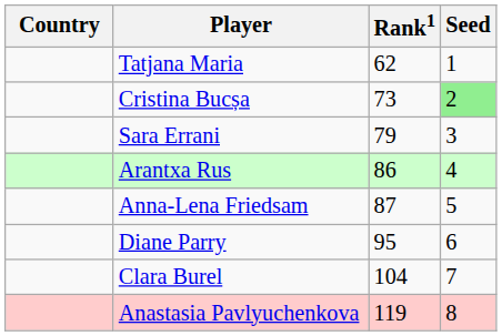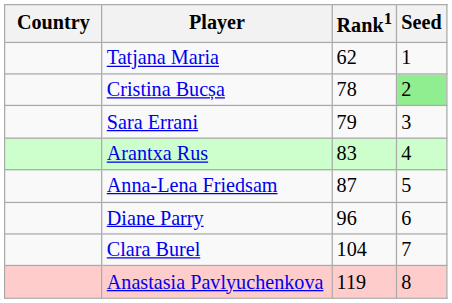Cristina Bucșa | Rank1: 73 -> 78
Arantxa Rus | Rank1: 86 -> 83
Diane Parry | Rank1: 95 -> 96
